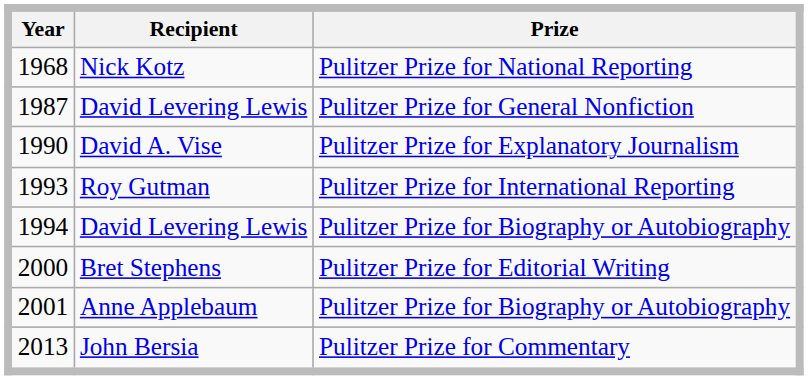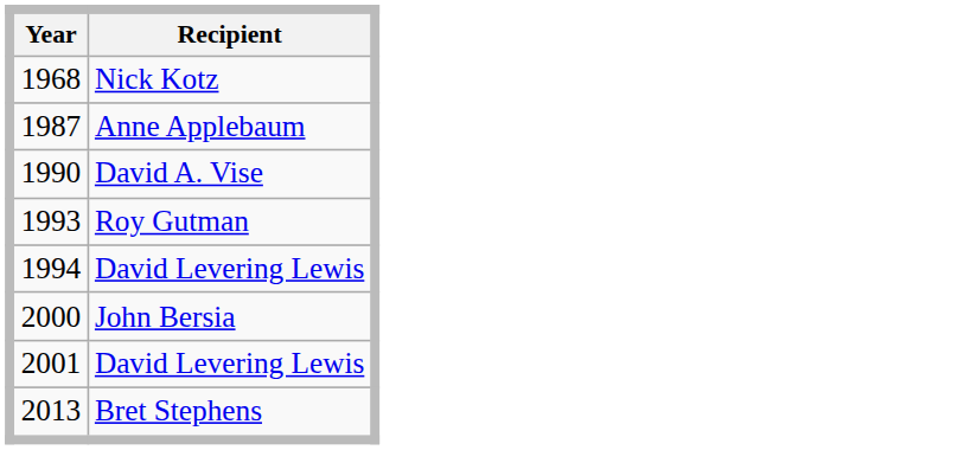- column: Prize | Pulitzer Prize for National Reporting | Pulitzer Prize for General Nonfiction | Pulitzer Prize for Explanatory Journalism | Pulitzer Prize for International Reporting | Pulitzer Prize for Biography or Autobiography | Pulitzer Prize for Editorial Writing | Pulitzer Prize for Biography or Autobiography | Pulitzer Prize for Commentary
1987 | Recipient: David Levering Lewis -> Anne Applebaum
2000 | Recipient: Bret Stephens -> John Bersia
2001 | Recipient: Anne Applebaum -> David Levering Lewis
2013 | Recipient: John Bersia -> Bret Stephens
